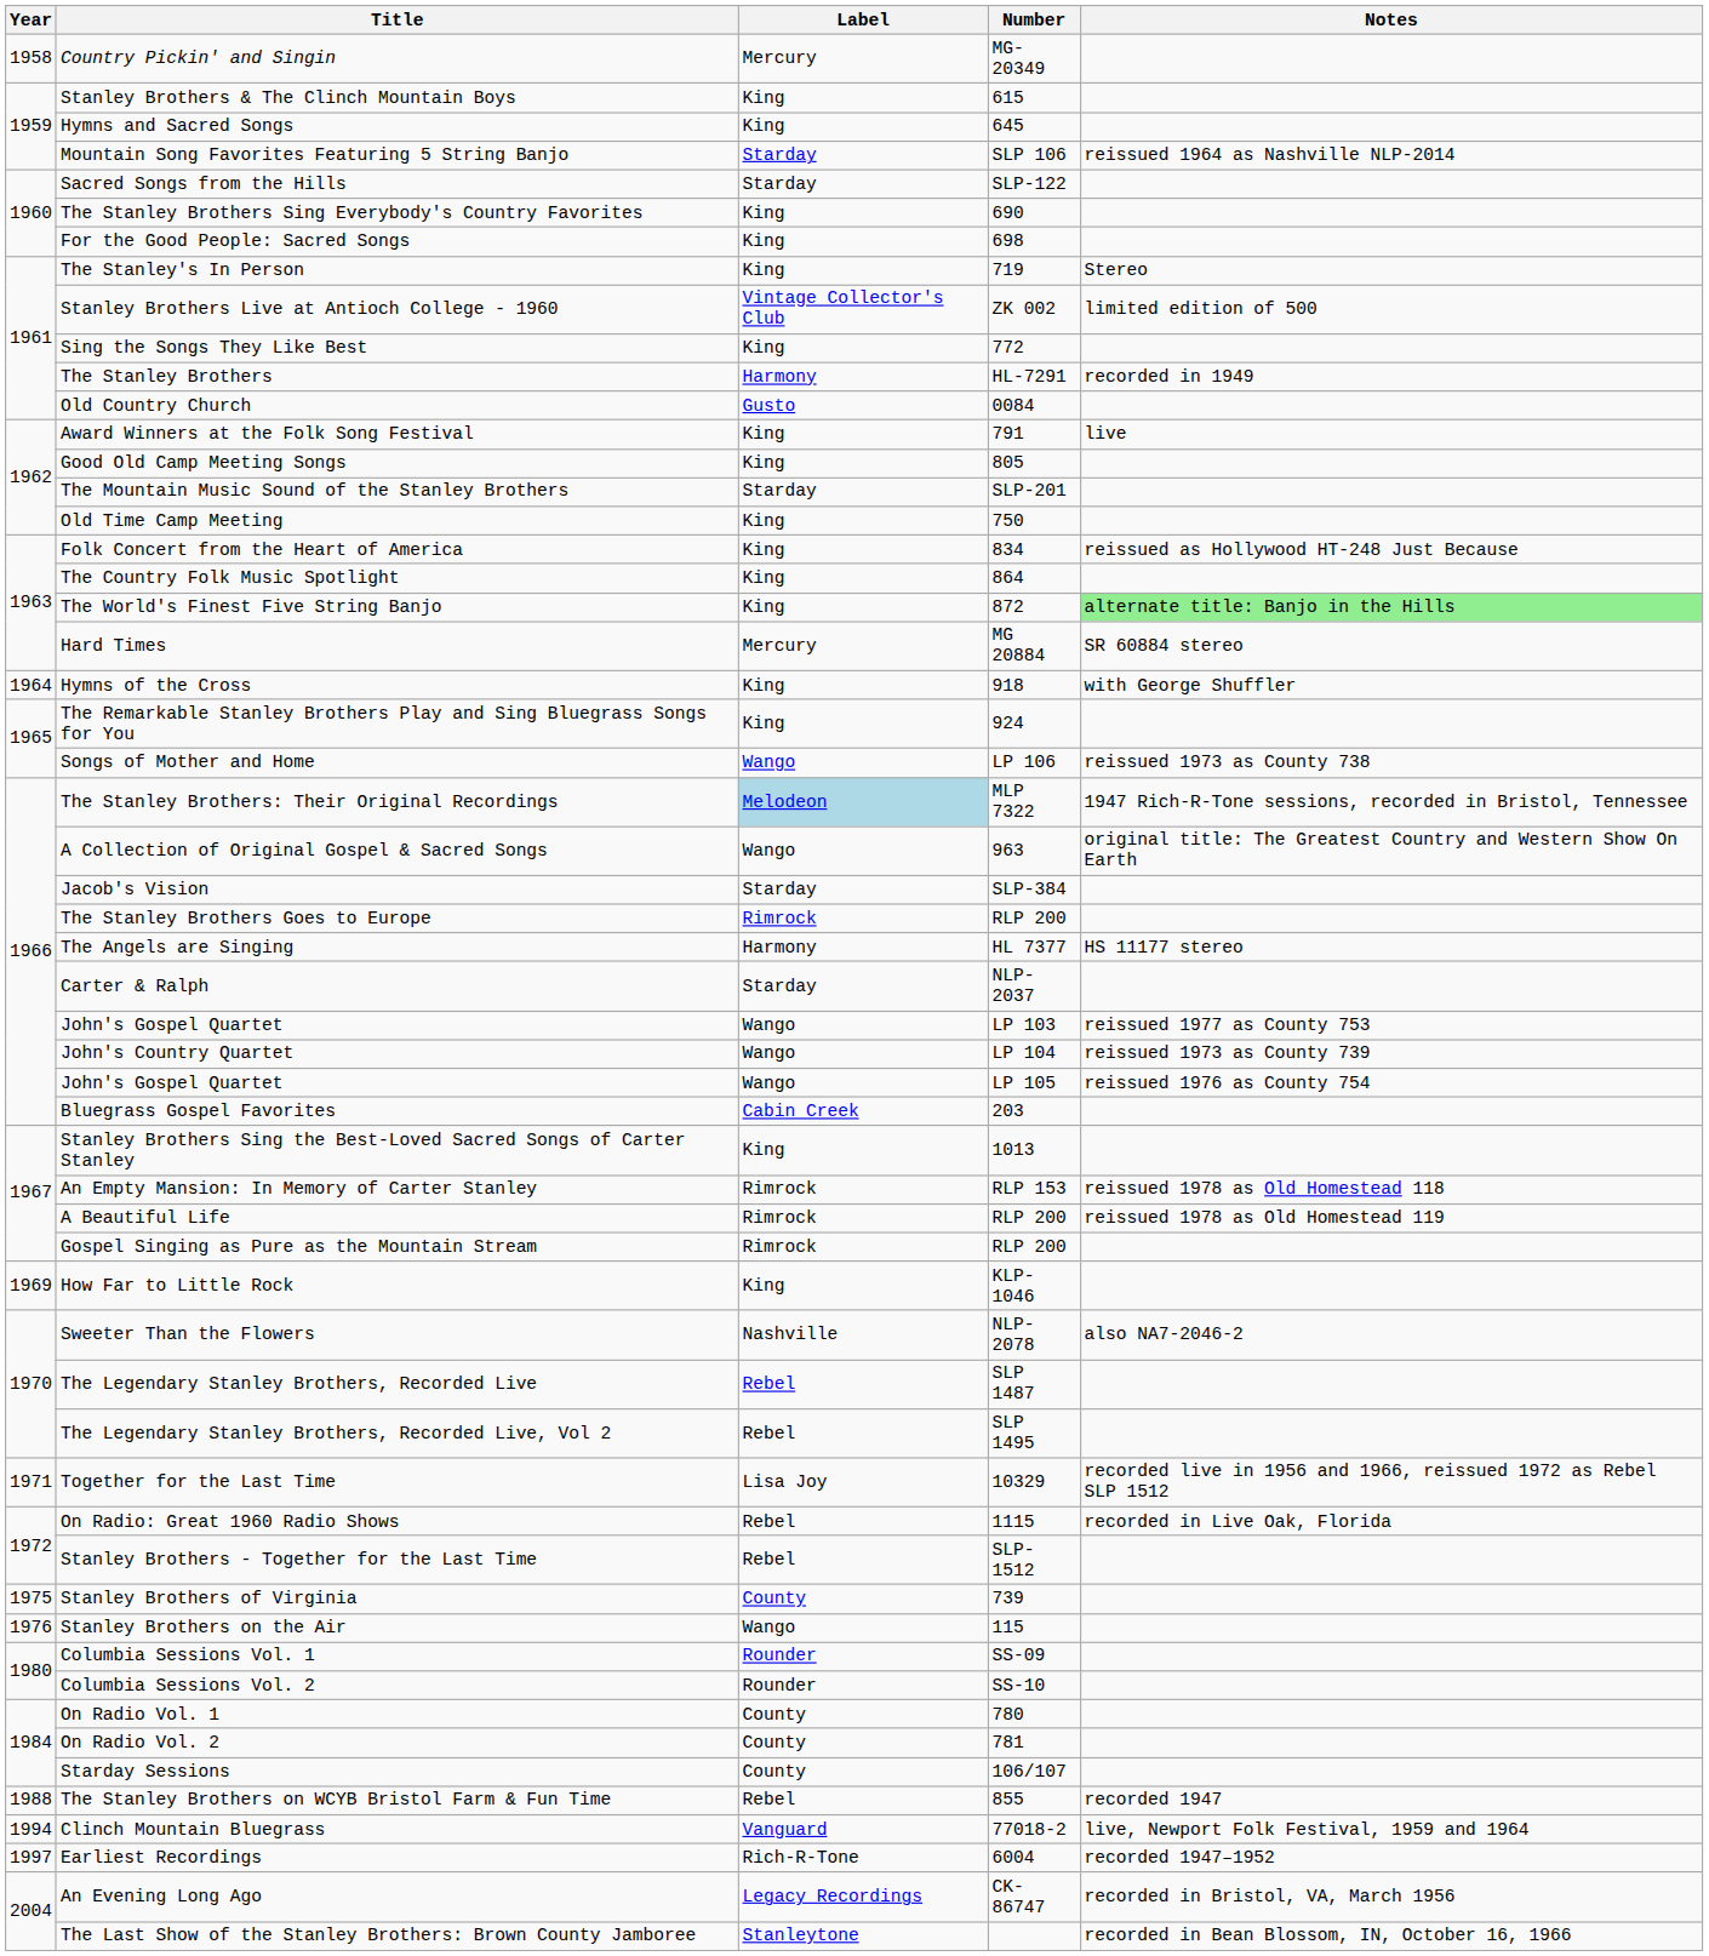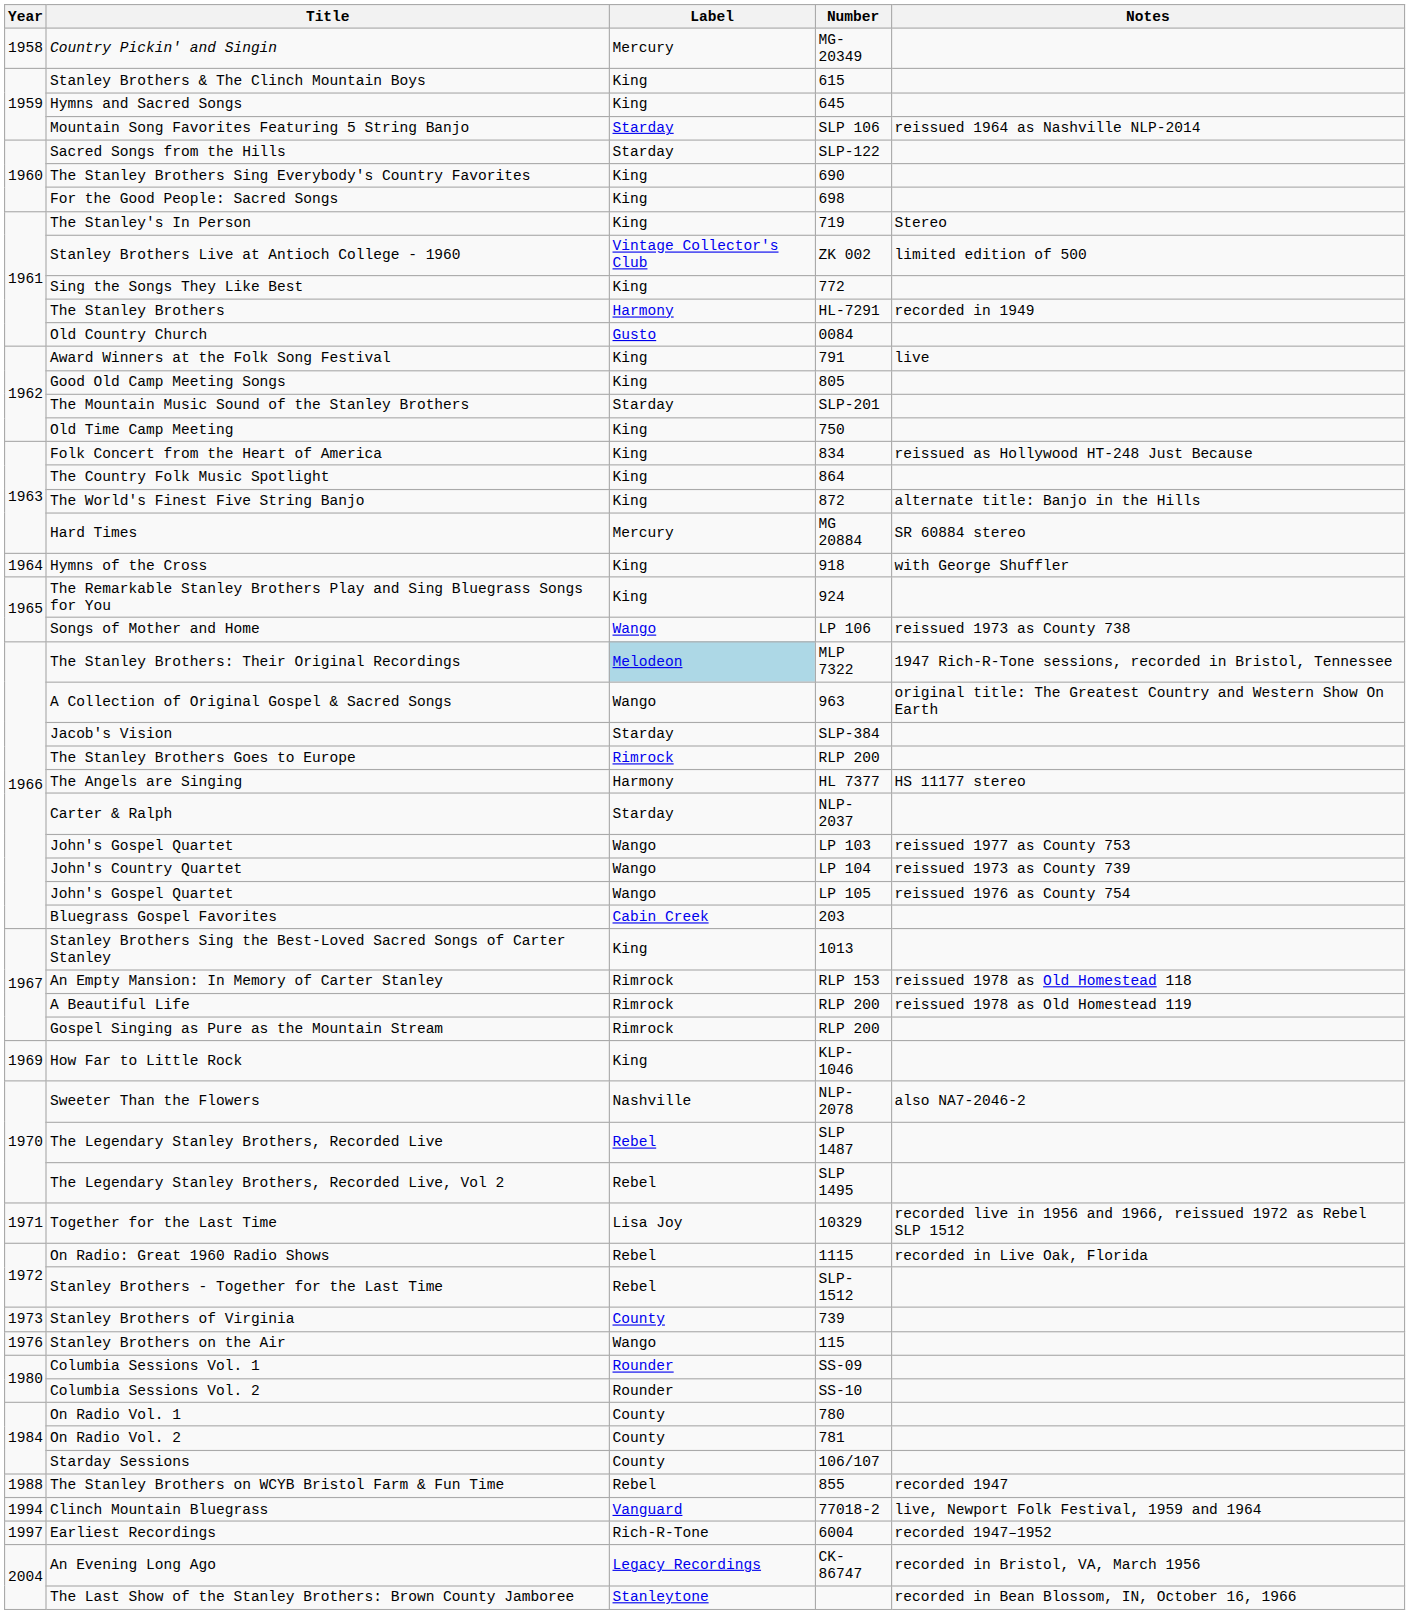The World's Finest Five String Banjo | Notes: lightgreen background -> no background
Stanley Brothers of Virginia | Year: 1975 -> 1973
